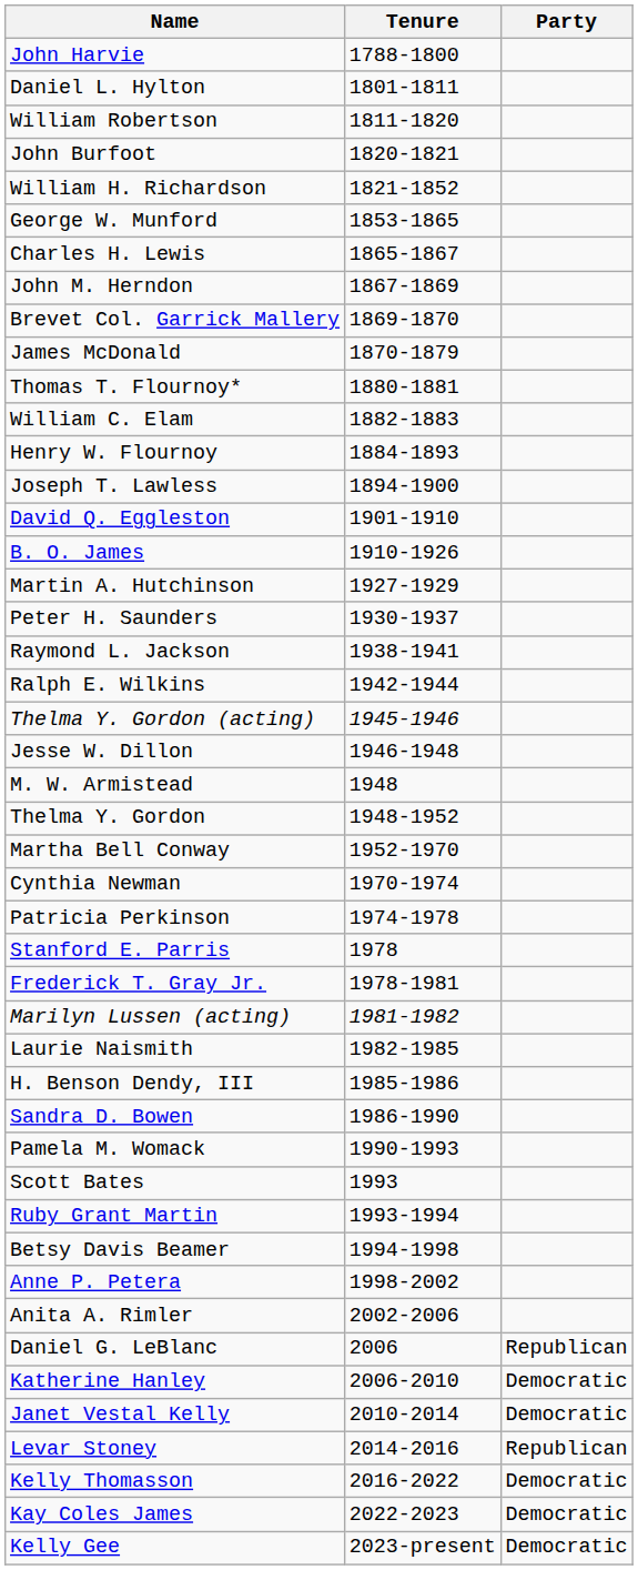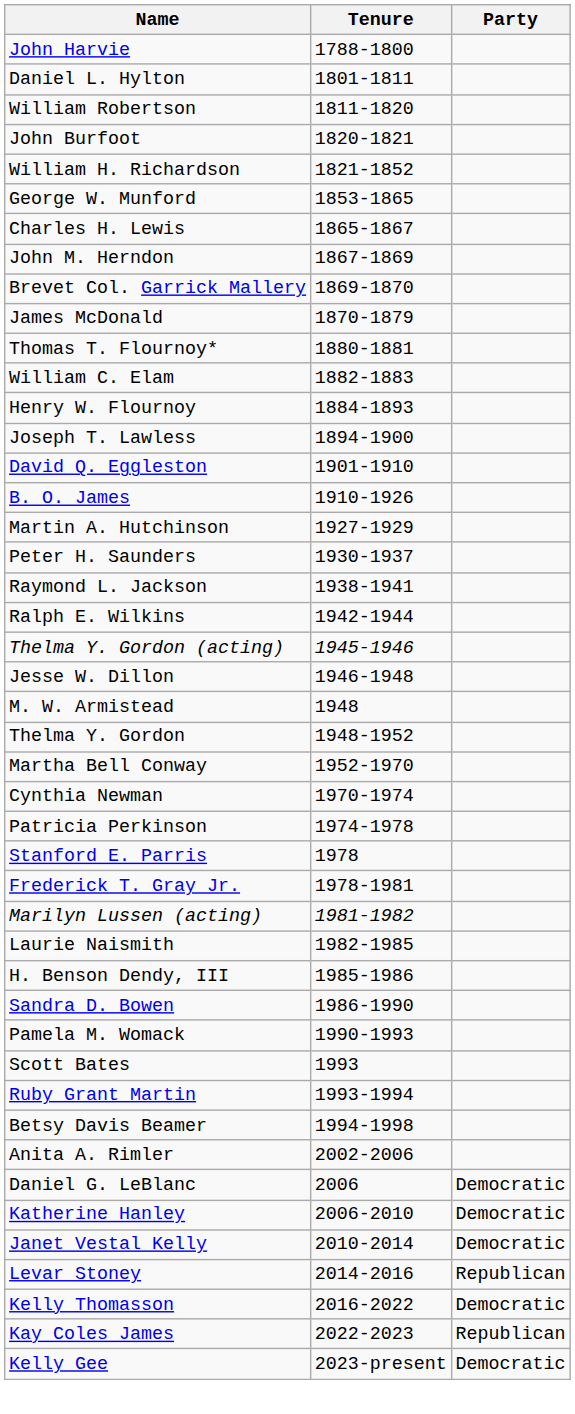- row: Anne P. Petera | 1998-2002
Daniel G. LeBlanc | Party: Republican -> Democratic
Kay Coles James | Party: Democratic -> Republican
